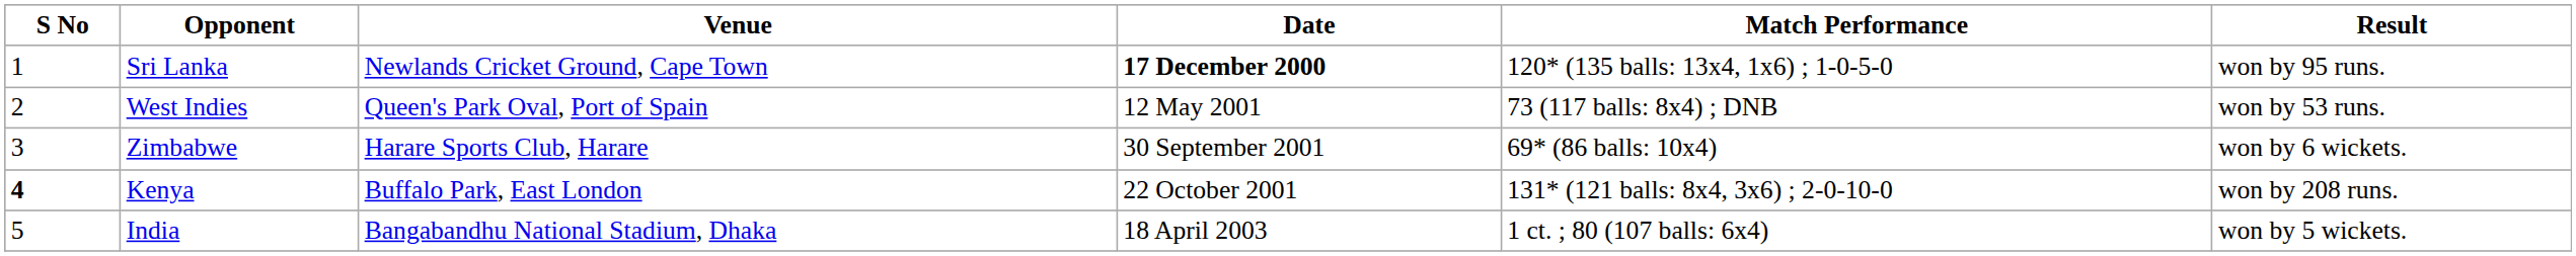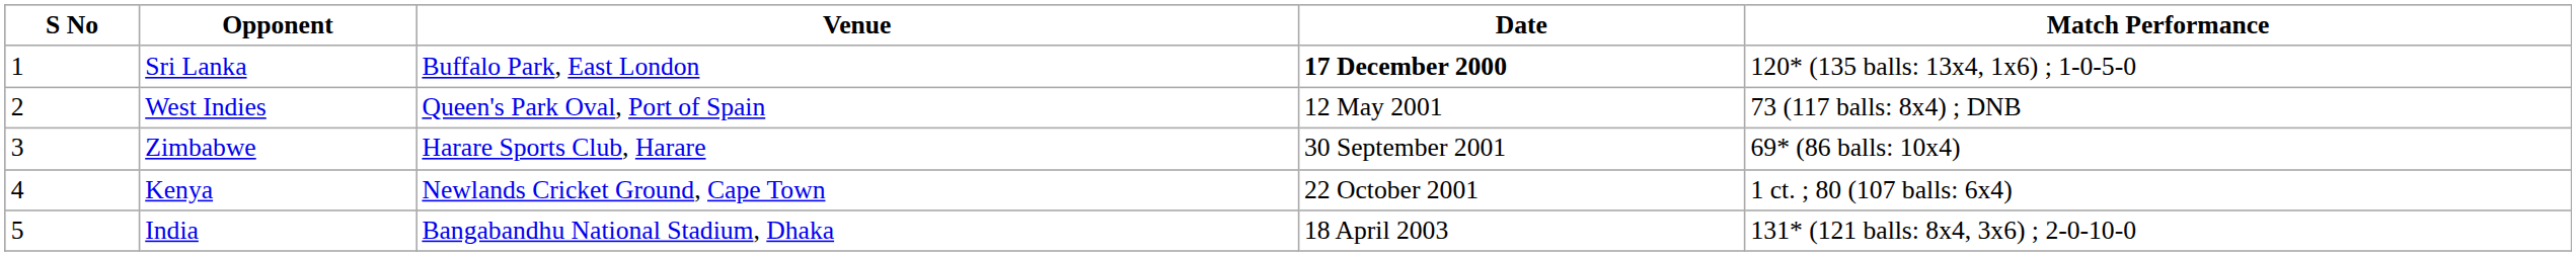- column: Result | won by 95 runs. | won by 53 runs. | won by 6 wickets. | won by 208 runs. | won by 5 wickets.
Sri Lanka | Venue: Newlands Cricket Ground, Cape Town -> Buffalo Park, East London
Kenya | S No: bold -> normal
Kenya | Venue: Buffalo Park, East London -> Newlands Cricket Ground, Cape Town
Kenya | Match Performance: 131* (121 balls: 8x4, 3x6) ; 2-0-10-0 -> 1 ct. ; 80 (107 balls: 6x4)
India | Match Performance: 1 ct. ; 80 (107 balls: 6x4) -> 131* (121 balls: 8x4, 3x6) ; 2-0-10-0
